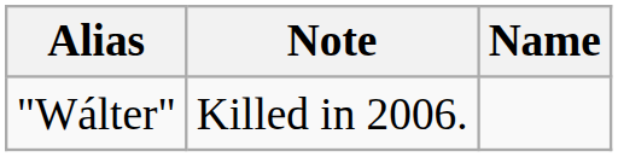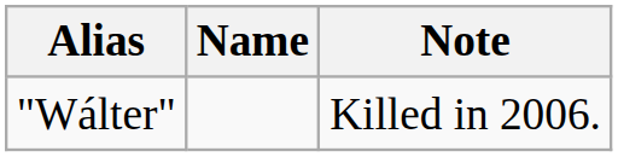columns swapped: Name <-> Note
